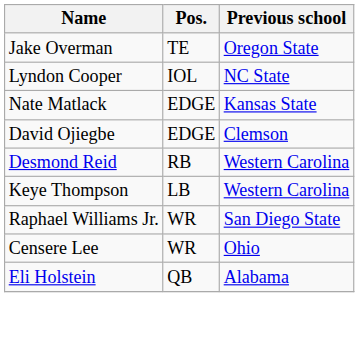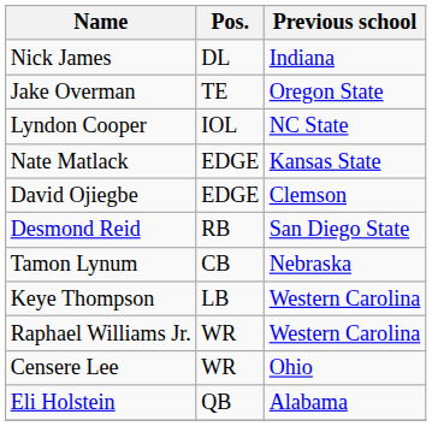+ row: Nick James | DL | Indiana
Desmond Reid | Previous school: Western Carolina -> San Diego State
+ row: Tamon Lynum | CB | Nebraska
Raphael Williams Jr. | Previous school: San Diego State -> Western Carolina
